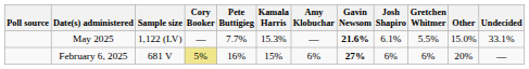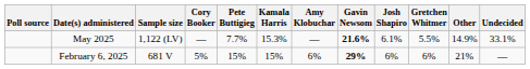May 2025 | Other: 15.0% -> 14.9%
February 6, 2025 | Cory Booker: khaki background -> no background
February 6, 2025 | Pete Buttigieg: 16% -> 15%
February 6, 2025 | Gavin Newsom: 27% -> 29%
February 6, 2025 | Other: 20% -> 21%
